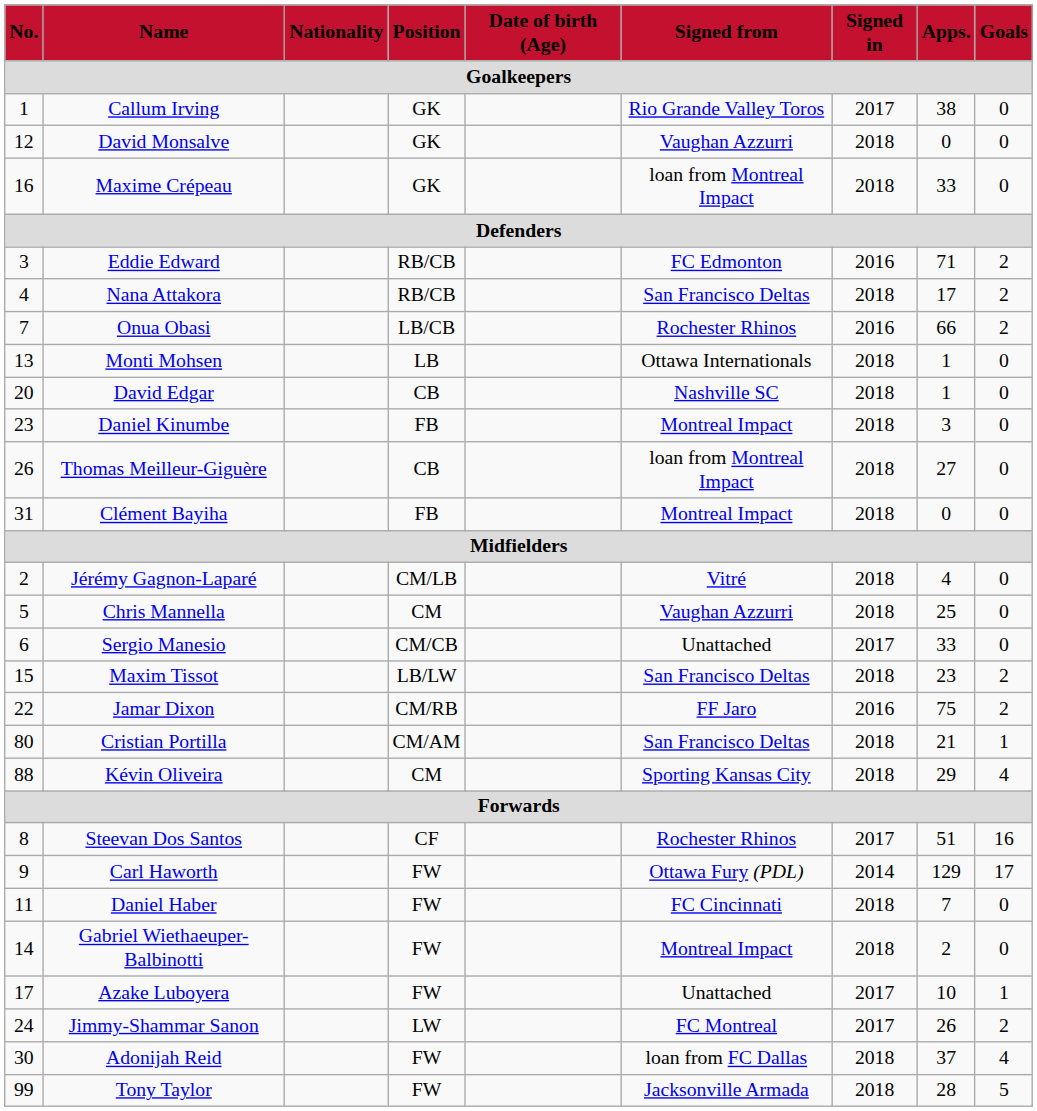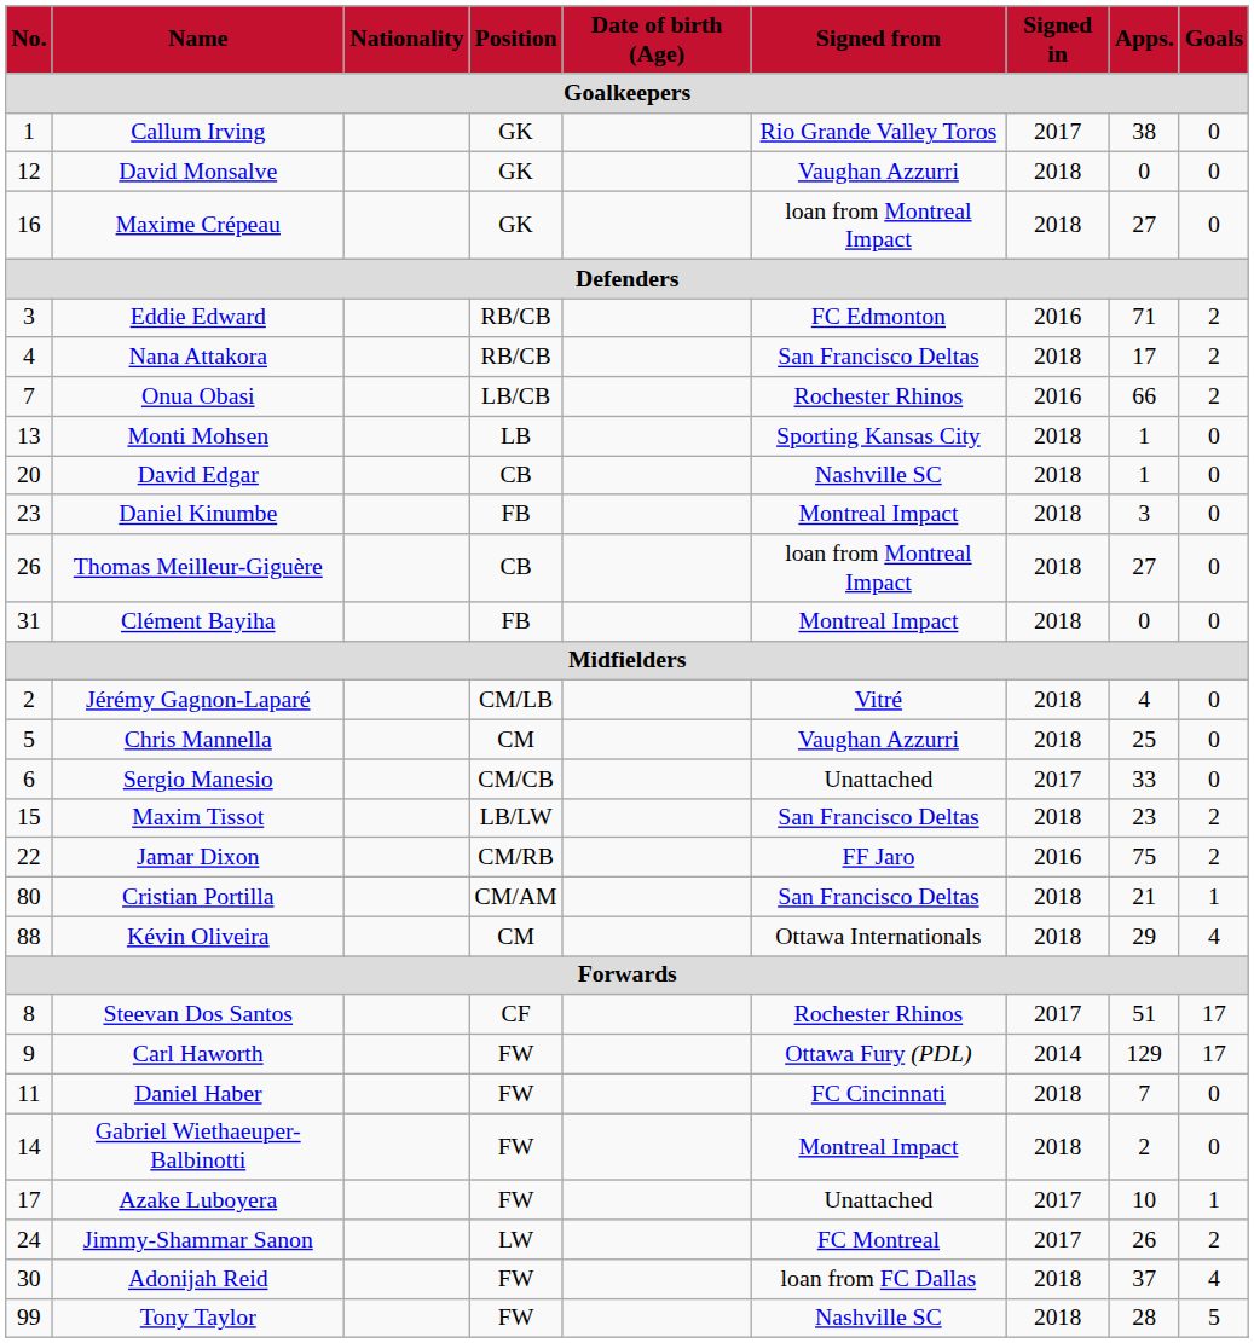Maxime Crépeau | Apps. / Goalkeepers: 33 -> 27
Monti Mohsen | Signed from / Goalkeepers: Ottawa Internationals -> Sporting Kansas City
Kévin Oliveira | Signed from / Goalkeepers: Sporting Kansas City -> Ottawa Internationals
Steevan Dos Santos | Goals / Goalkeepers: 16 -> 17
Tony Taylor | Signed from / Goalkeepers: Jacksonville Armada -> Nashville SC
